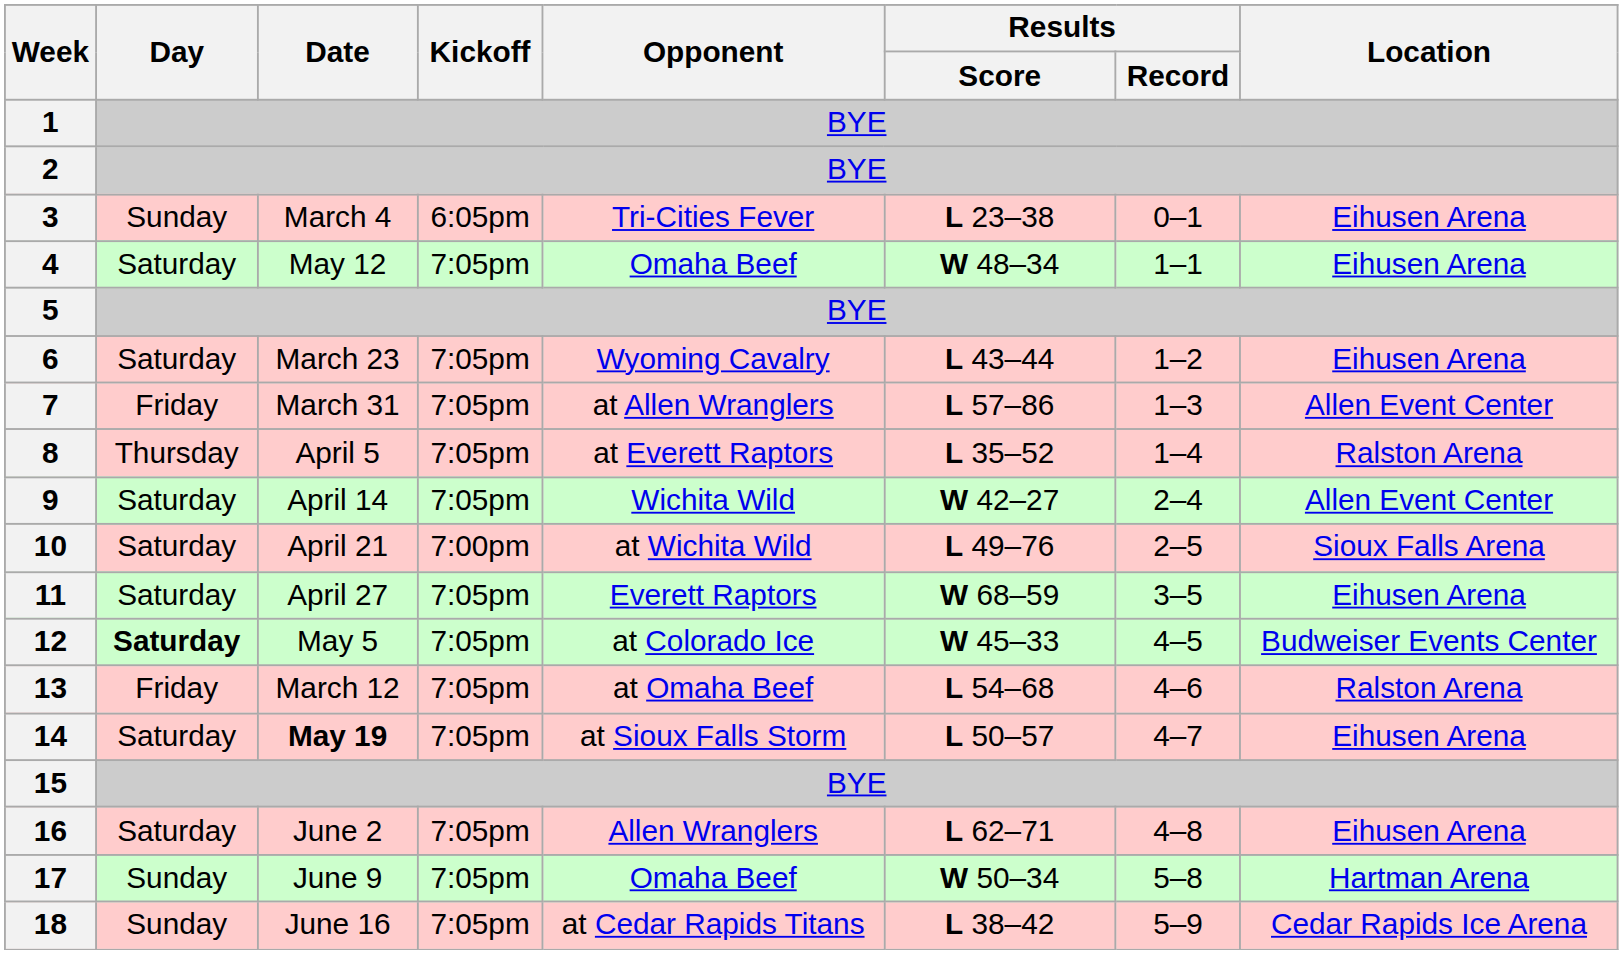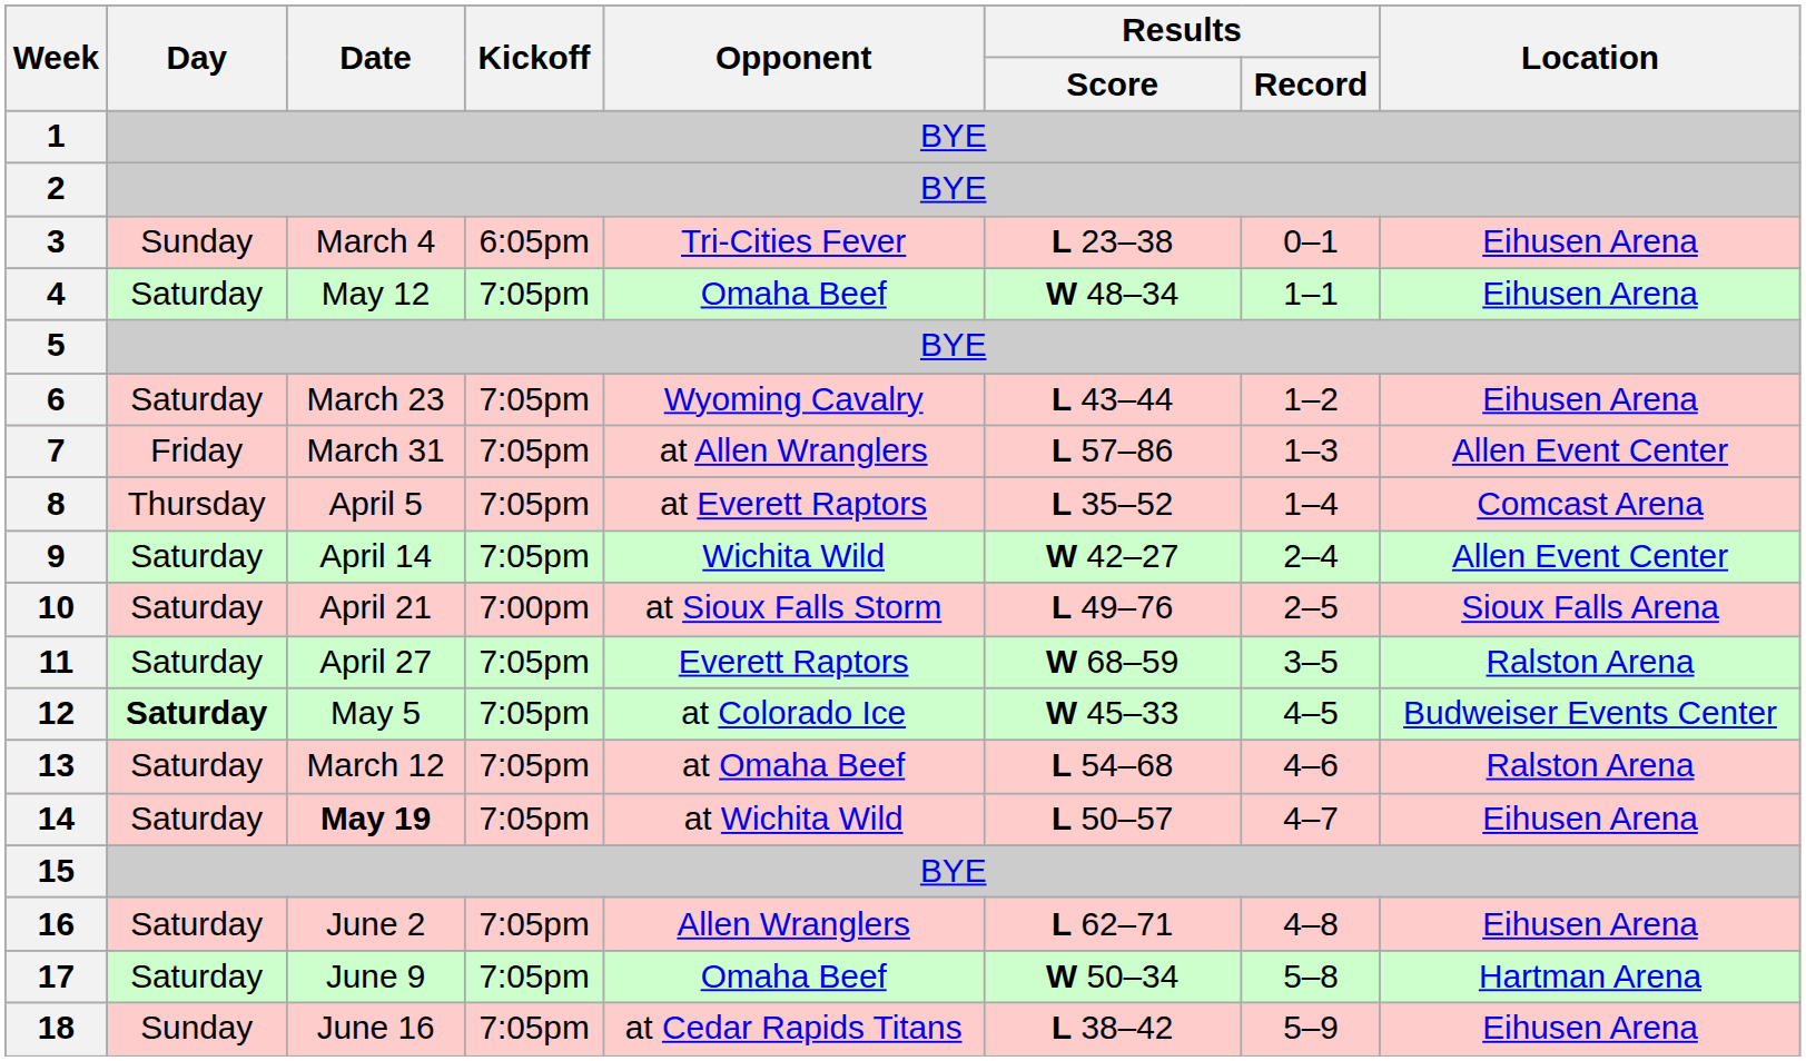8 | Location: Ralston Arena -> Comcast Arena
10 | Opponent: at Wichita Wild -> at Sioux Falls Storm
11 | Location: Eihusen Arena -> Ralston Arena
13 | Day: Friday -> Saturday
14 | Opponent: at Sioux Falls Storm -> at Wichita Wild
17 | Day: Sunday -> Saturday
18 | Location: Cedar Rapids Ice Arena -> Eihusen Arena
